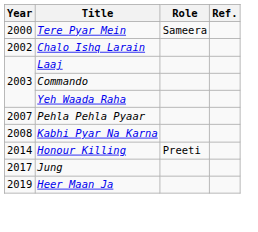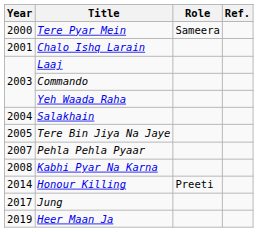Chalo Ishq Larain | Year: 2002 -> 2001
+ row: 2004 | Salakhain
+ row: 2005 | Tere Bin Jiya Na Jaye
